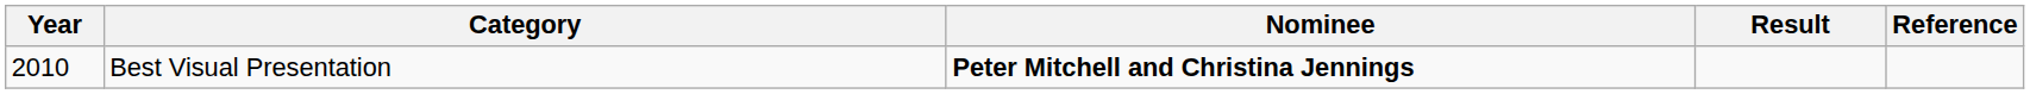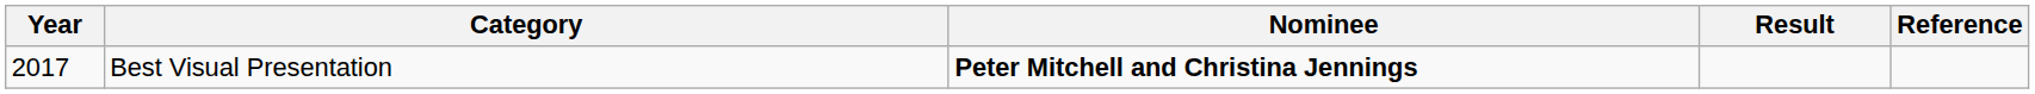Best Visual Presentation | Year: 2010 -> 2017
